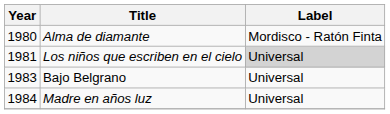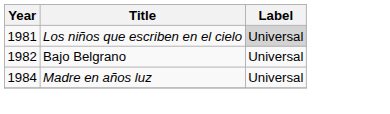- row: 1980 | Alma de diamante | Mordisco - Ratón Finta
Bajo Belgrano | Year: 1983 -> 1982
